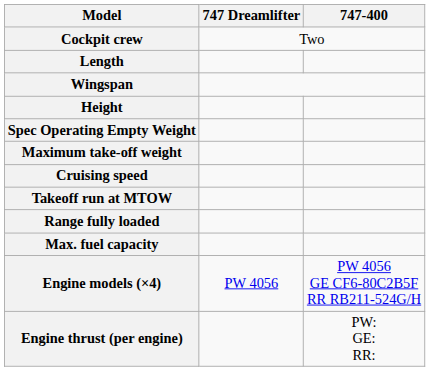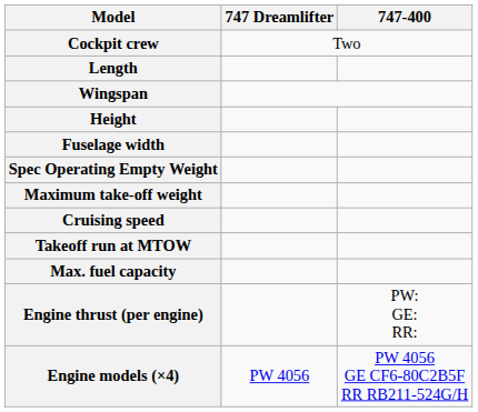+ row: Fuselage width
- row: Range fully loaded
rows swapped: Engine models (×4) <-> Engine thrust (per engine)
